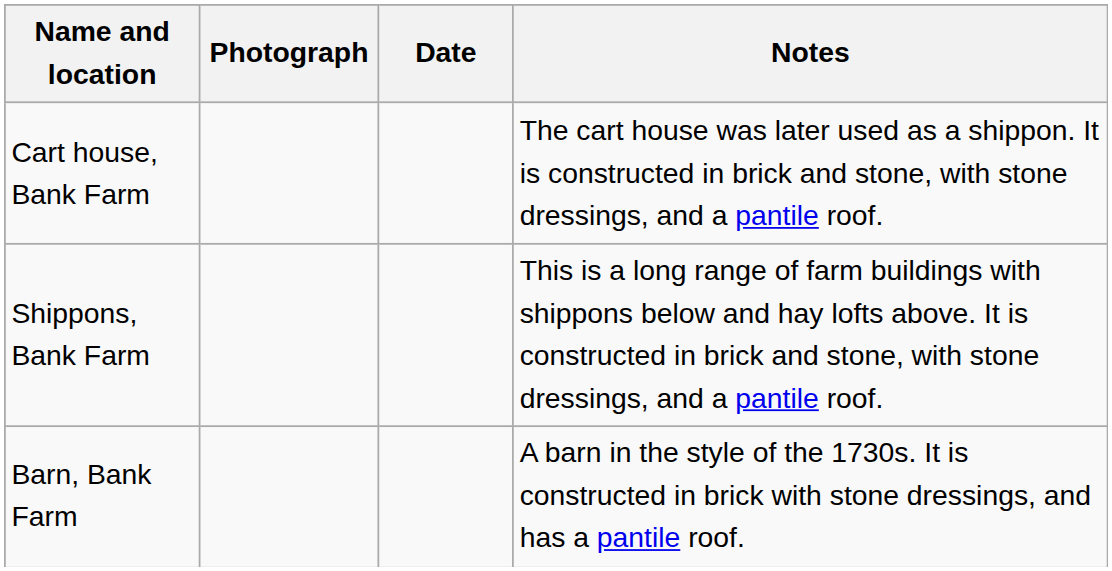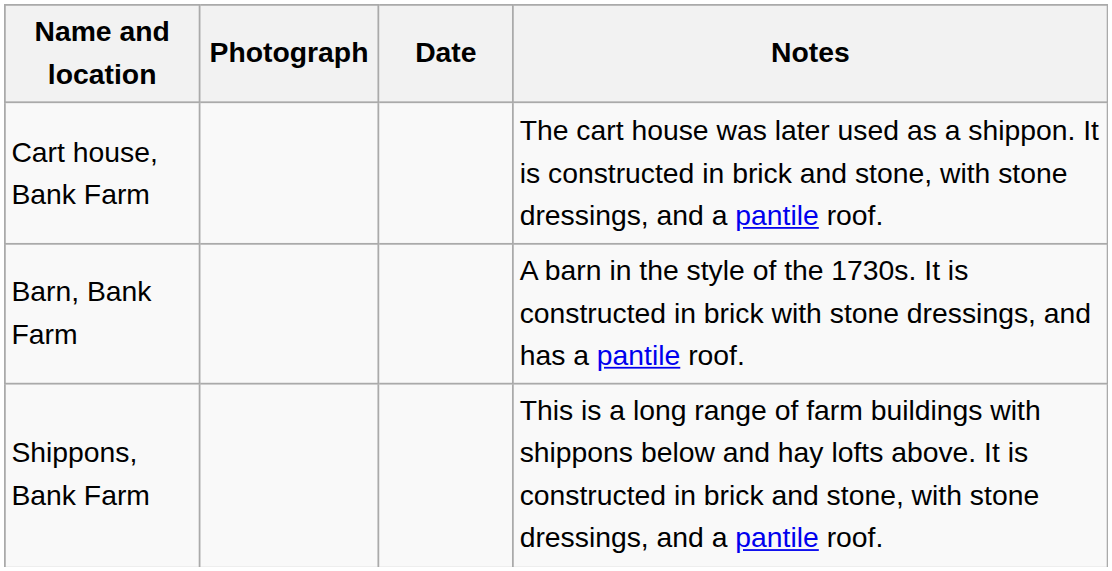rows swapped: Shippons, Bank Farm <-> Barn, Bank Farm
